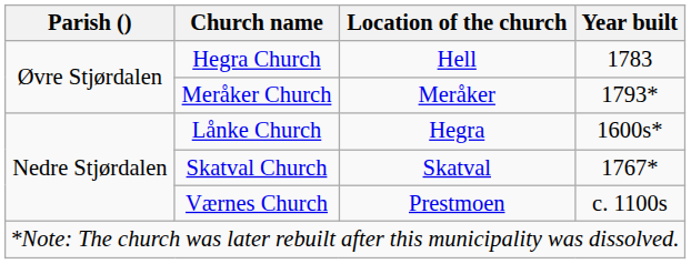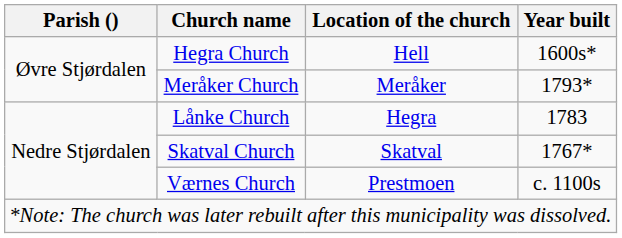Hegra Church | Year built: 1783 -> 1600s*
Lånke Church | Year built: 1600s* -> 1783
